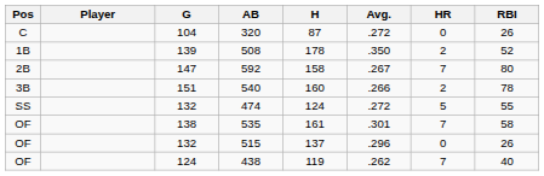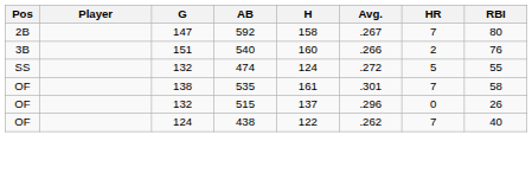- row: C | 104 | 320 | 87 | .272 | 0 | 26
- row: 1B | 139 | 508 | 178 | .350 | 2 | 52
540 | RBI: 78 -> 76
438 | H: 119 -> 122
